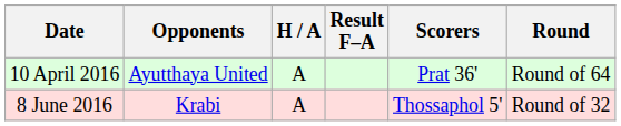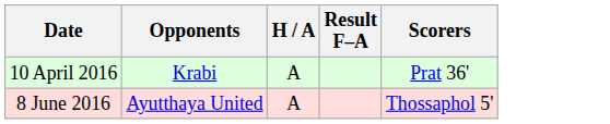- column: Round | Round of 64 | Round of 32
10 April 2016 | Opponents: Ayutthaya United -> Krabi
8 June 2016 | Opponents: Krabi -> Ayutthaya United
